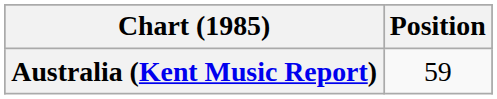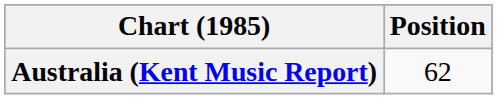Australia (Kent Music Report) | Position: 59 -> 62
